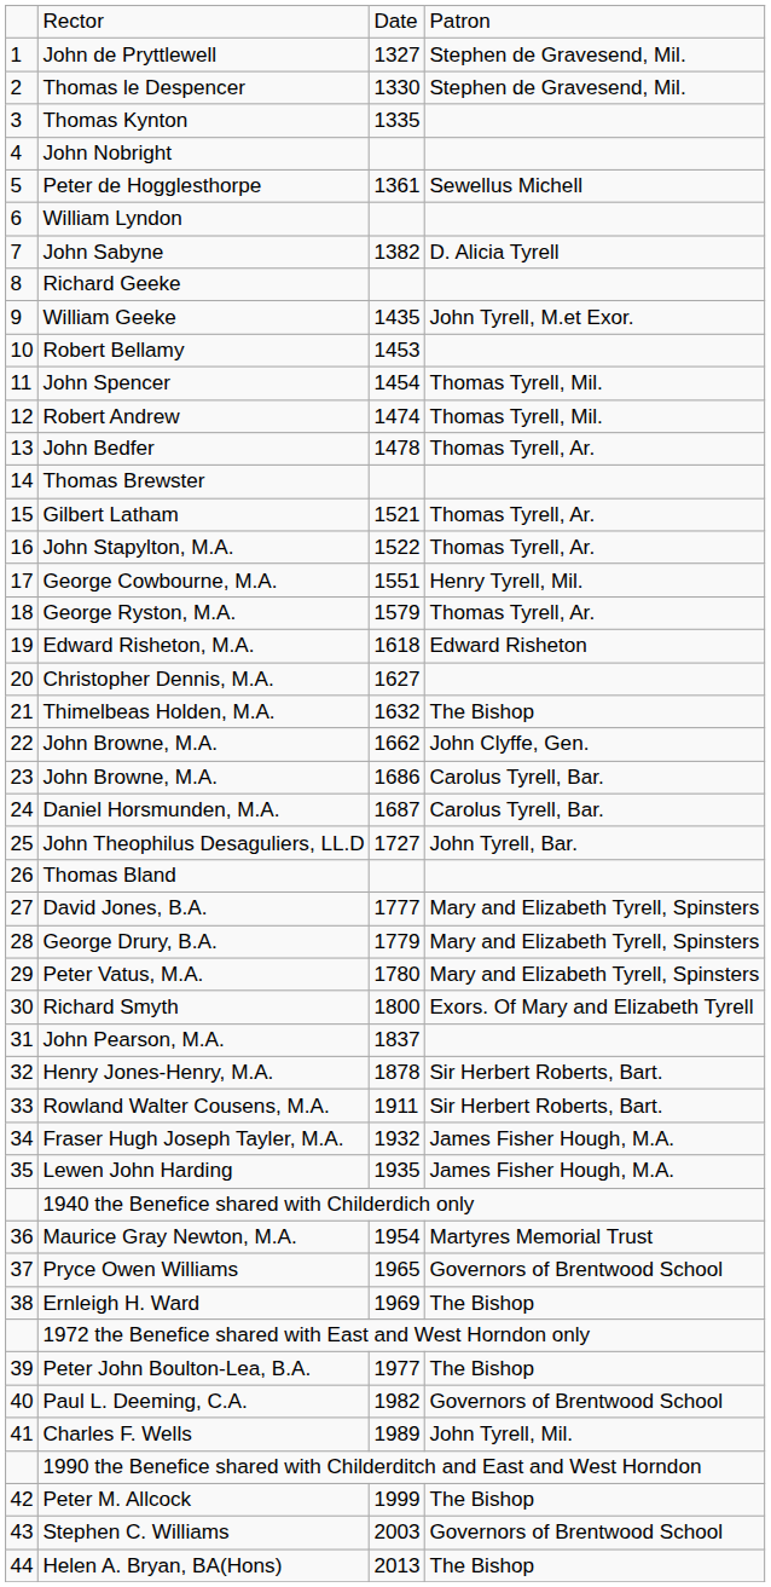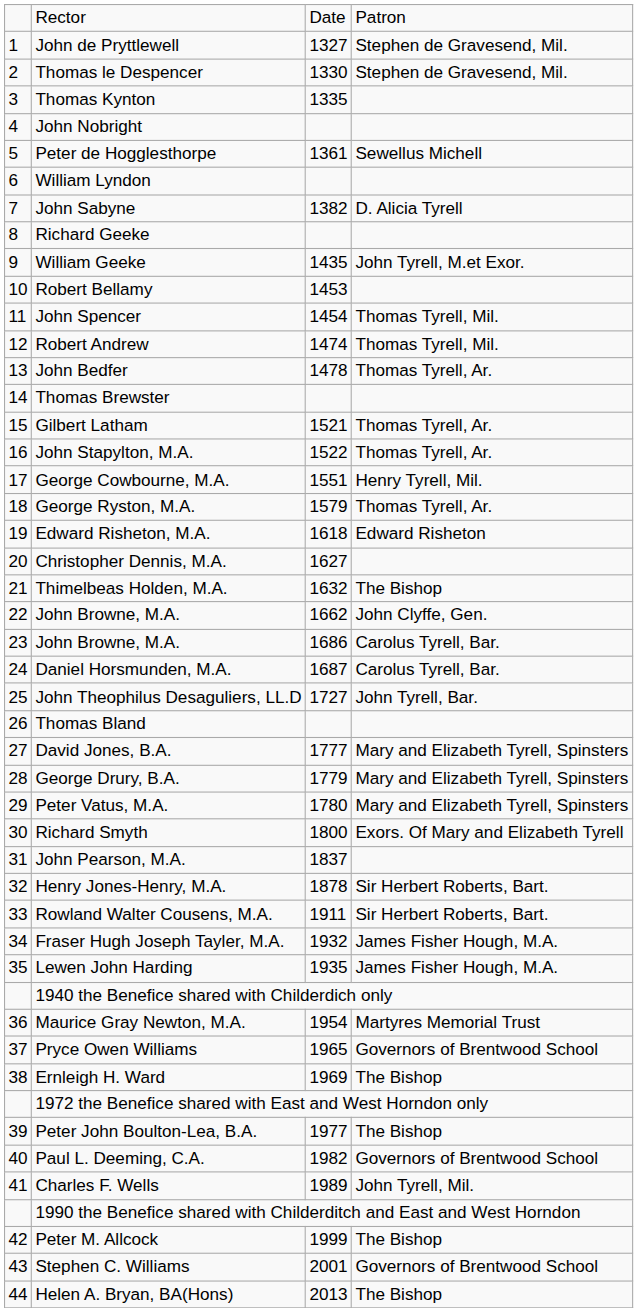Stephen C. Williams | column 3: 2003 -> 2001
